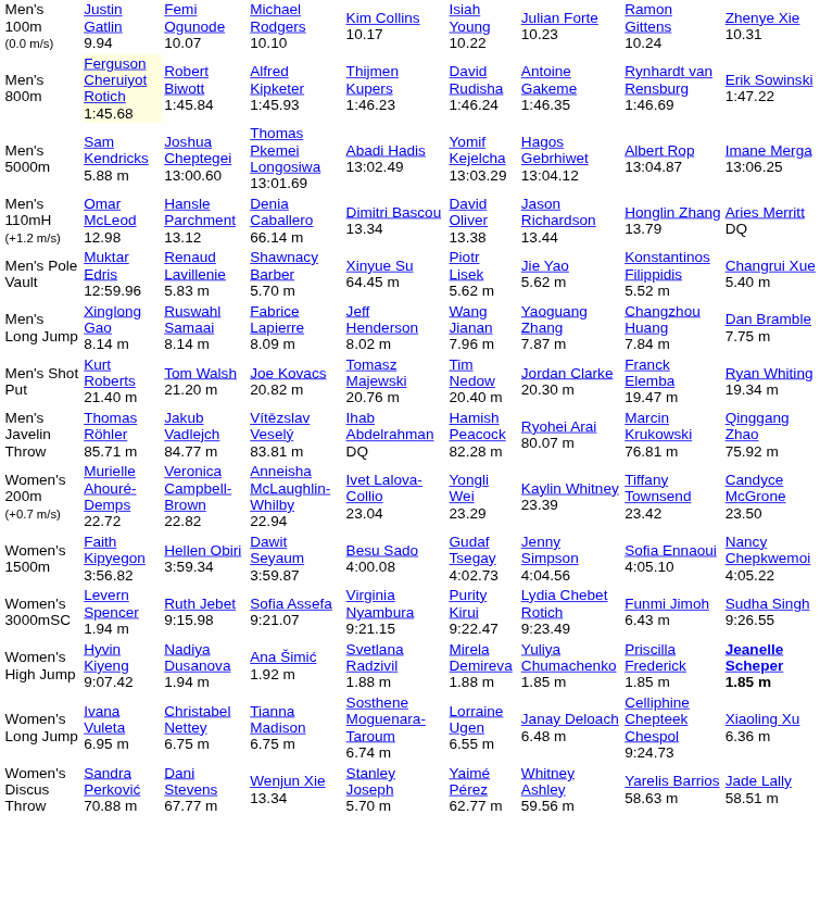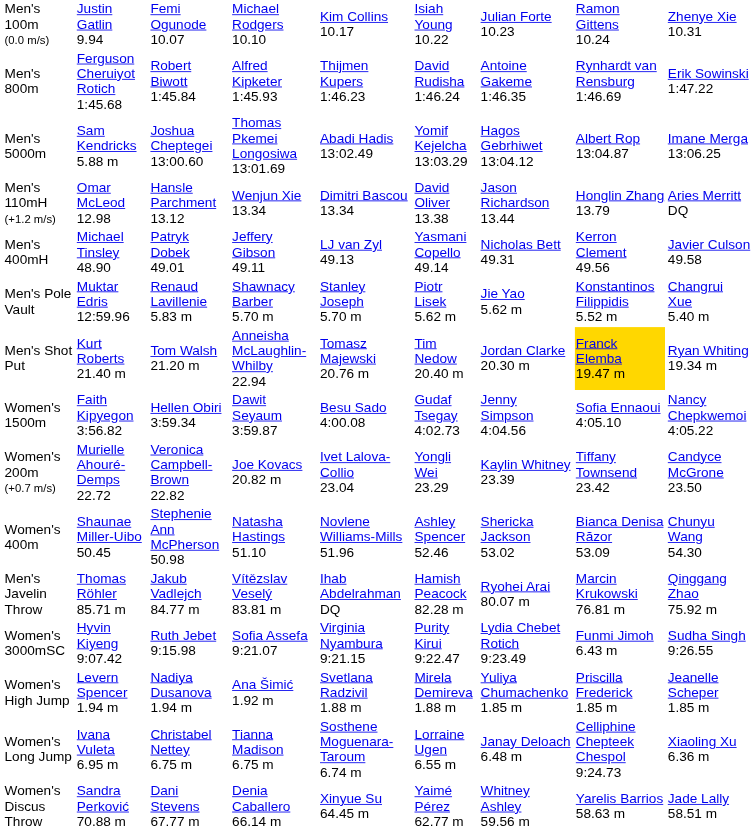Men's 800m | column 2: lightyellow background -> no background
Men's 110mH (+1.2 m/s) | column 4: Denia Caballero 66.14 m -> Wenjun Xie 13.34
+ row: Men's 400mH | Michael Tinsley 48.90 | Patryk Dobek 49.01 | Jeffery Gibson 49.11 | LJ van Zyl 49.13 | Yasmani Copello 49.14 | Nicholas Bett 49.31 | Kerron Clement 49.56 | Javier Culson 49.58
Men's Pole Vault | column 5: Xinyue Su 64.45 m -> Stanley Joseph 5.70 m
- row: Men's Long Jump | Xinglong Gao 8.14 m | Ruswahl Samaai 8.14 m | Fabrice Lapierre 8.09 m | Jeff Henderson 8.02 m | Wang Jianan 7.96 m | Yaoguang Zhang 7.87 m | Changzhou Huang 7.84 m | Dan Bramble 7.75 m
Men's Shot Put | column 4: Joe Kovacs 20.82 m -> Anneisha McLaughlin-Whilby 22.94
Men's Shot Put | column 8: no background -> gold background
rows swapped: Men's Javelin Throw <-> Women's 1500m
Women's 200m (+0.7 m/s) | column 4: Anneisha McLaughlin-Whilby 22.94 -> Joe Kovacs 20.82 m
+ row: Women's 400m | Shaunae Miller-Uibo 50.45 | Stephenie Ann McPherson 50.98 | Natasha Hastings 51.10 | Novlene Williams-Mills 51.96 | Ashley Spencer 52.46 | Shericka Jackson 53.02 | Bianca Denisa Răzor 53.09 | Chunyu Wang 54.30
Women's 3000mSC | column 2: Levern Spencer 1.94 m -> Hyvin Kiyeng 9:07.42
Women's High Jump | column 2: Hyvin Kiyeng 9:07.42 -> Levern Spencer 1.94 m
Women's High Jump | column 9: bold -> normal
Women's Discus Throw | column 4: Wenjun Xie 13.34 -> Denia Caballero 66.14 m
Women's Discus Throw | column 5: Stanley Joseph 5.70 m -> Xinyue Su 64.45 m
